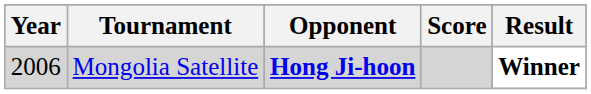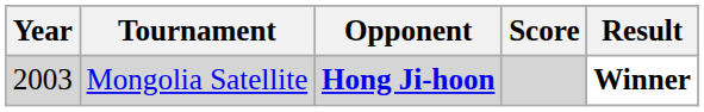Mongolia Satellite | Year: 2006 -> 2003
